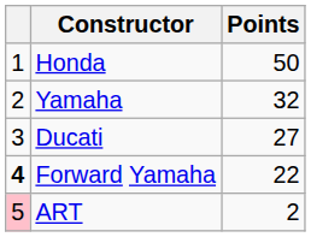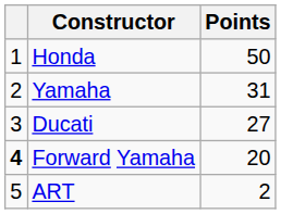Yamaha | Points: 32 -> 31
Forward Yamaha | Points: 22 -> 20
ART | column 1: pink background -> no background
